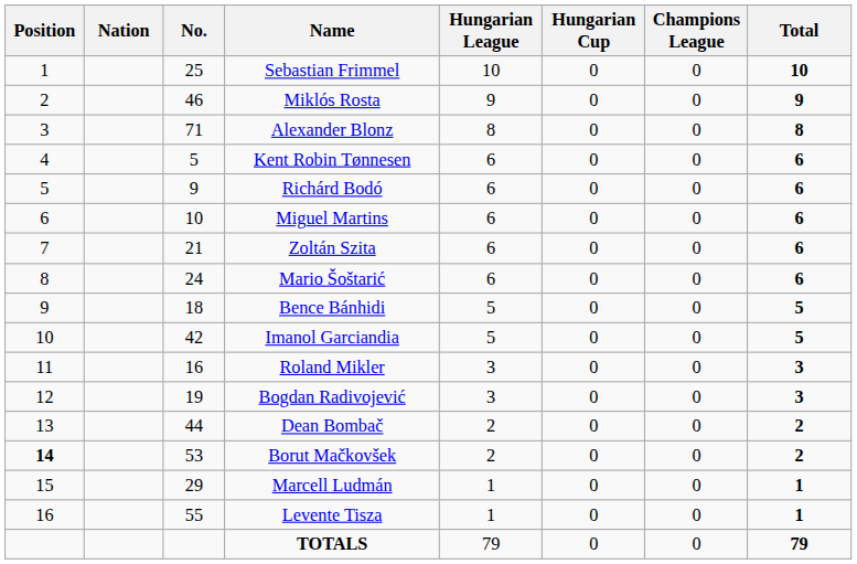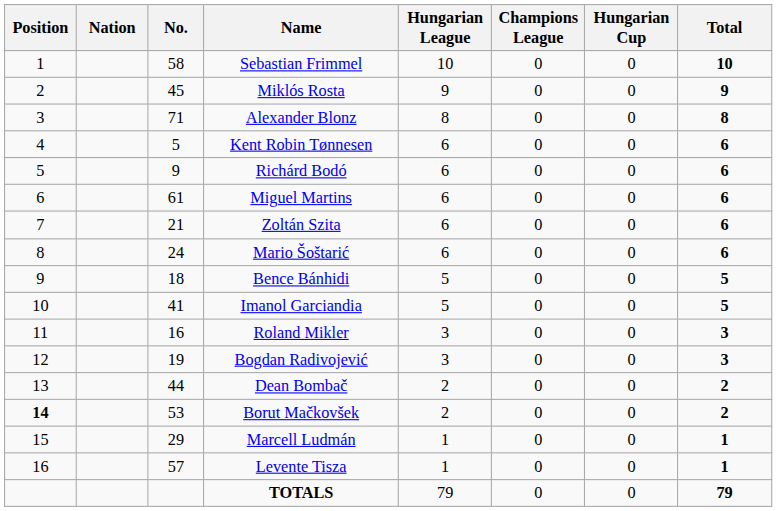columns swapped: Hungarian Cup <-> Champions League
Sebastian Frimmel | No.: 25 -> 58
Miklós Rosta | No.: 46 -> 45
Miguel Martins | No.: 10 -> 61
Imanol Garciandia | No.: 42 -> 41
Levente Tisza | No.: 55 -> 57
